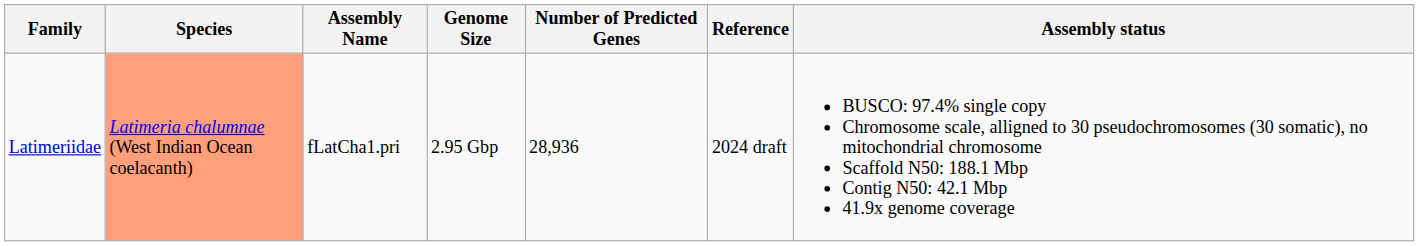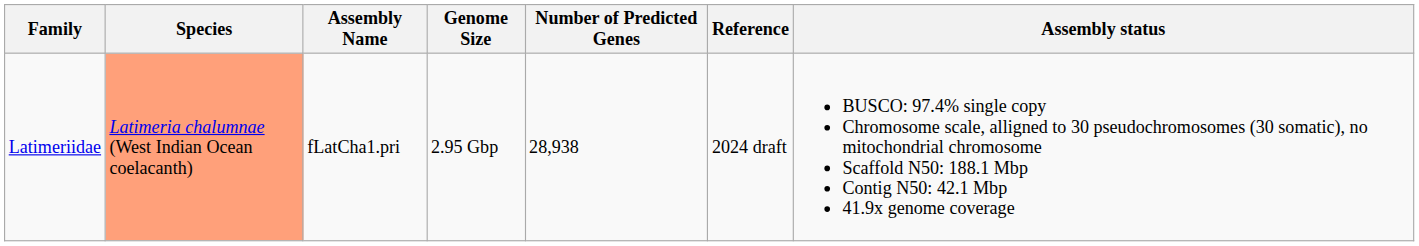Latimeriidae | Number of Predicted Genes: 28,936 -> 28,938
